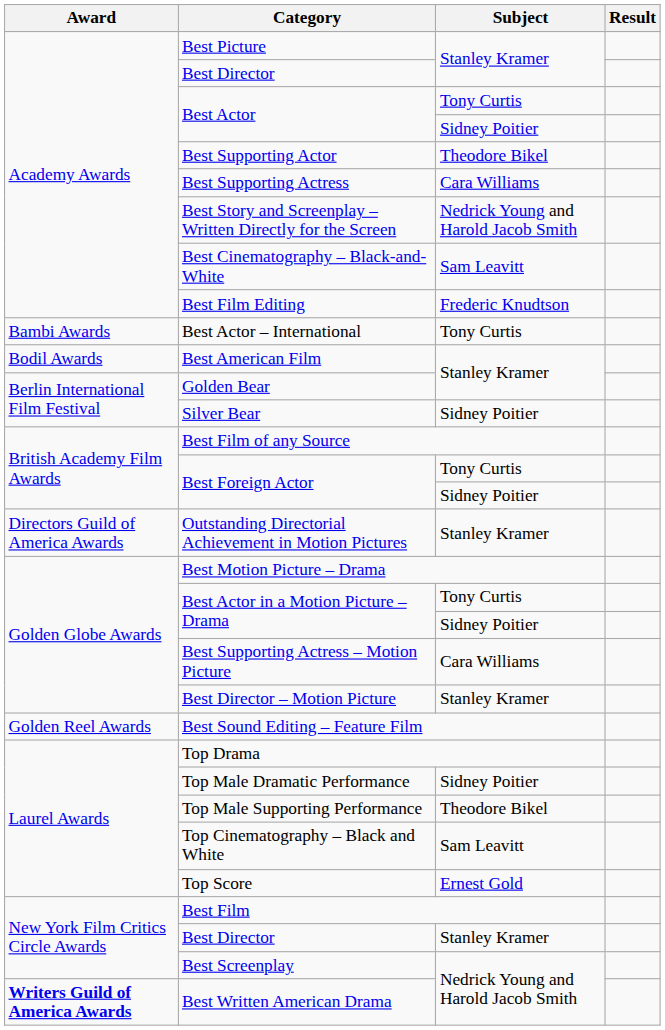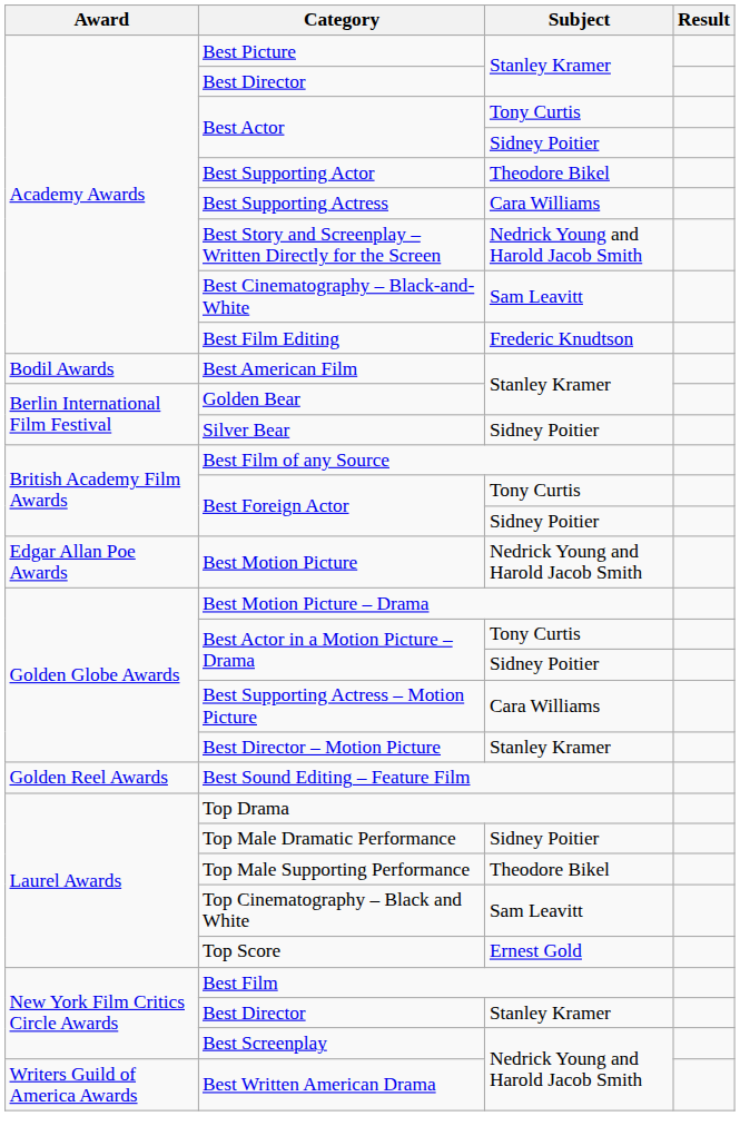- row: Bambi Awards | Best Actor – International | Tony Curtis
- row: Directors Guild of America Awards | Outstanding Directorial Achievement in Motion Pictures | Stanley Kramer
+ row: Edgar Allan Poe Awards | Best Motion Picture | Nedrick Young and Harold Jacob Smith
Best Written American Drama | Award: bold -> normal
